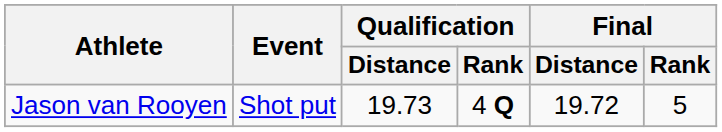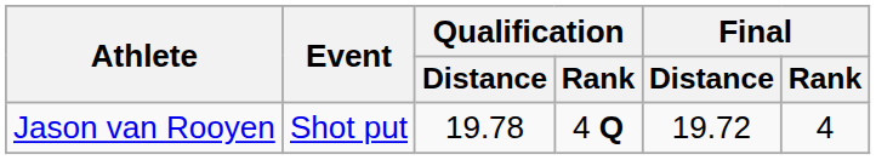Jason van Rooyen | Qualification / Distance: 19.73 -> 19.78
Jason van Rooyen | Final / Rank: 5 -> 4
